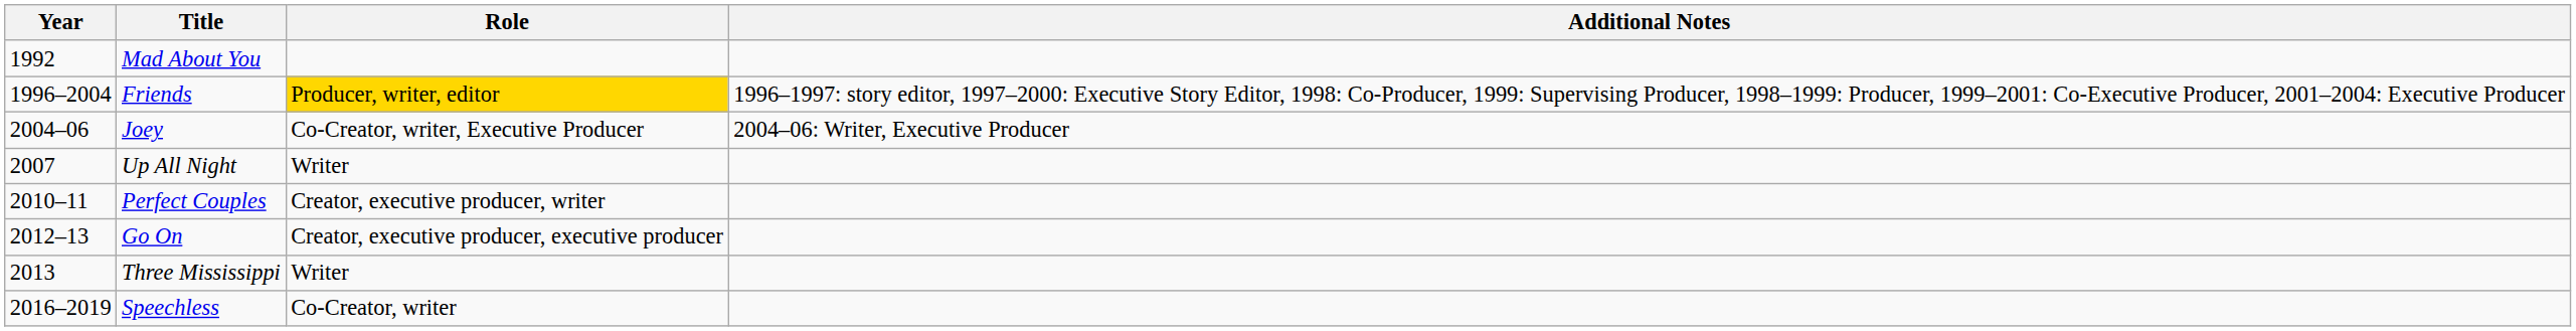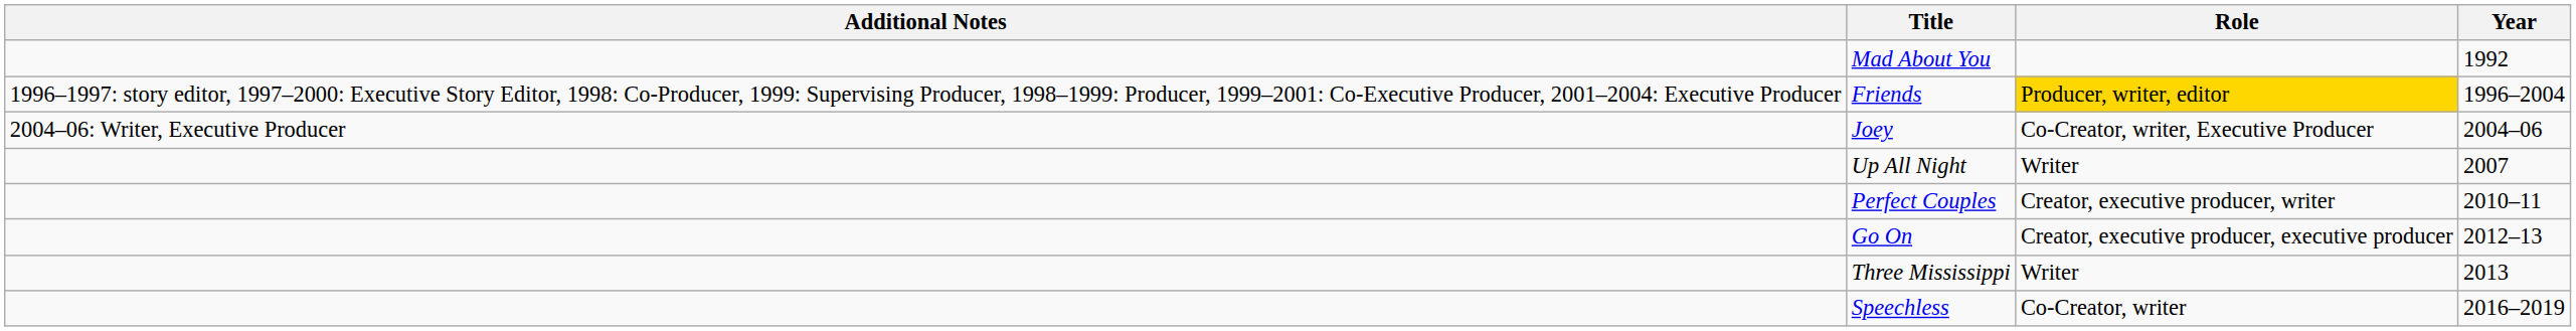columns swapped: Year <-> Additional Notes
